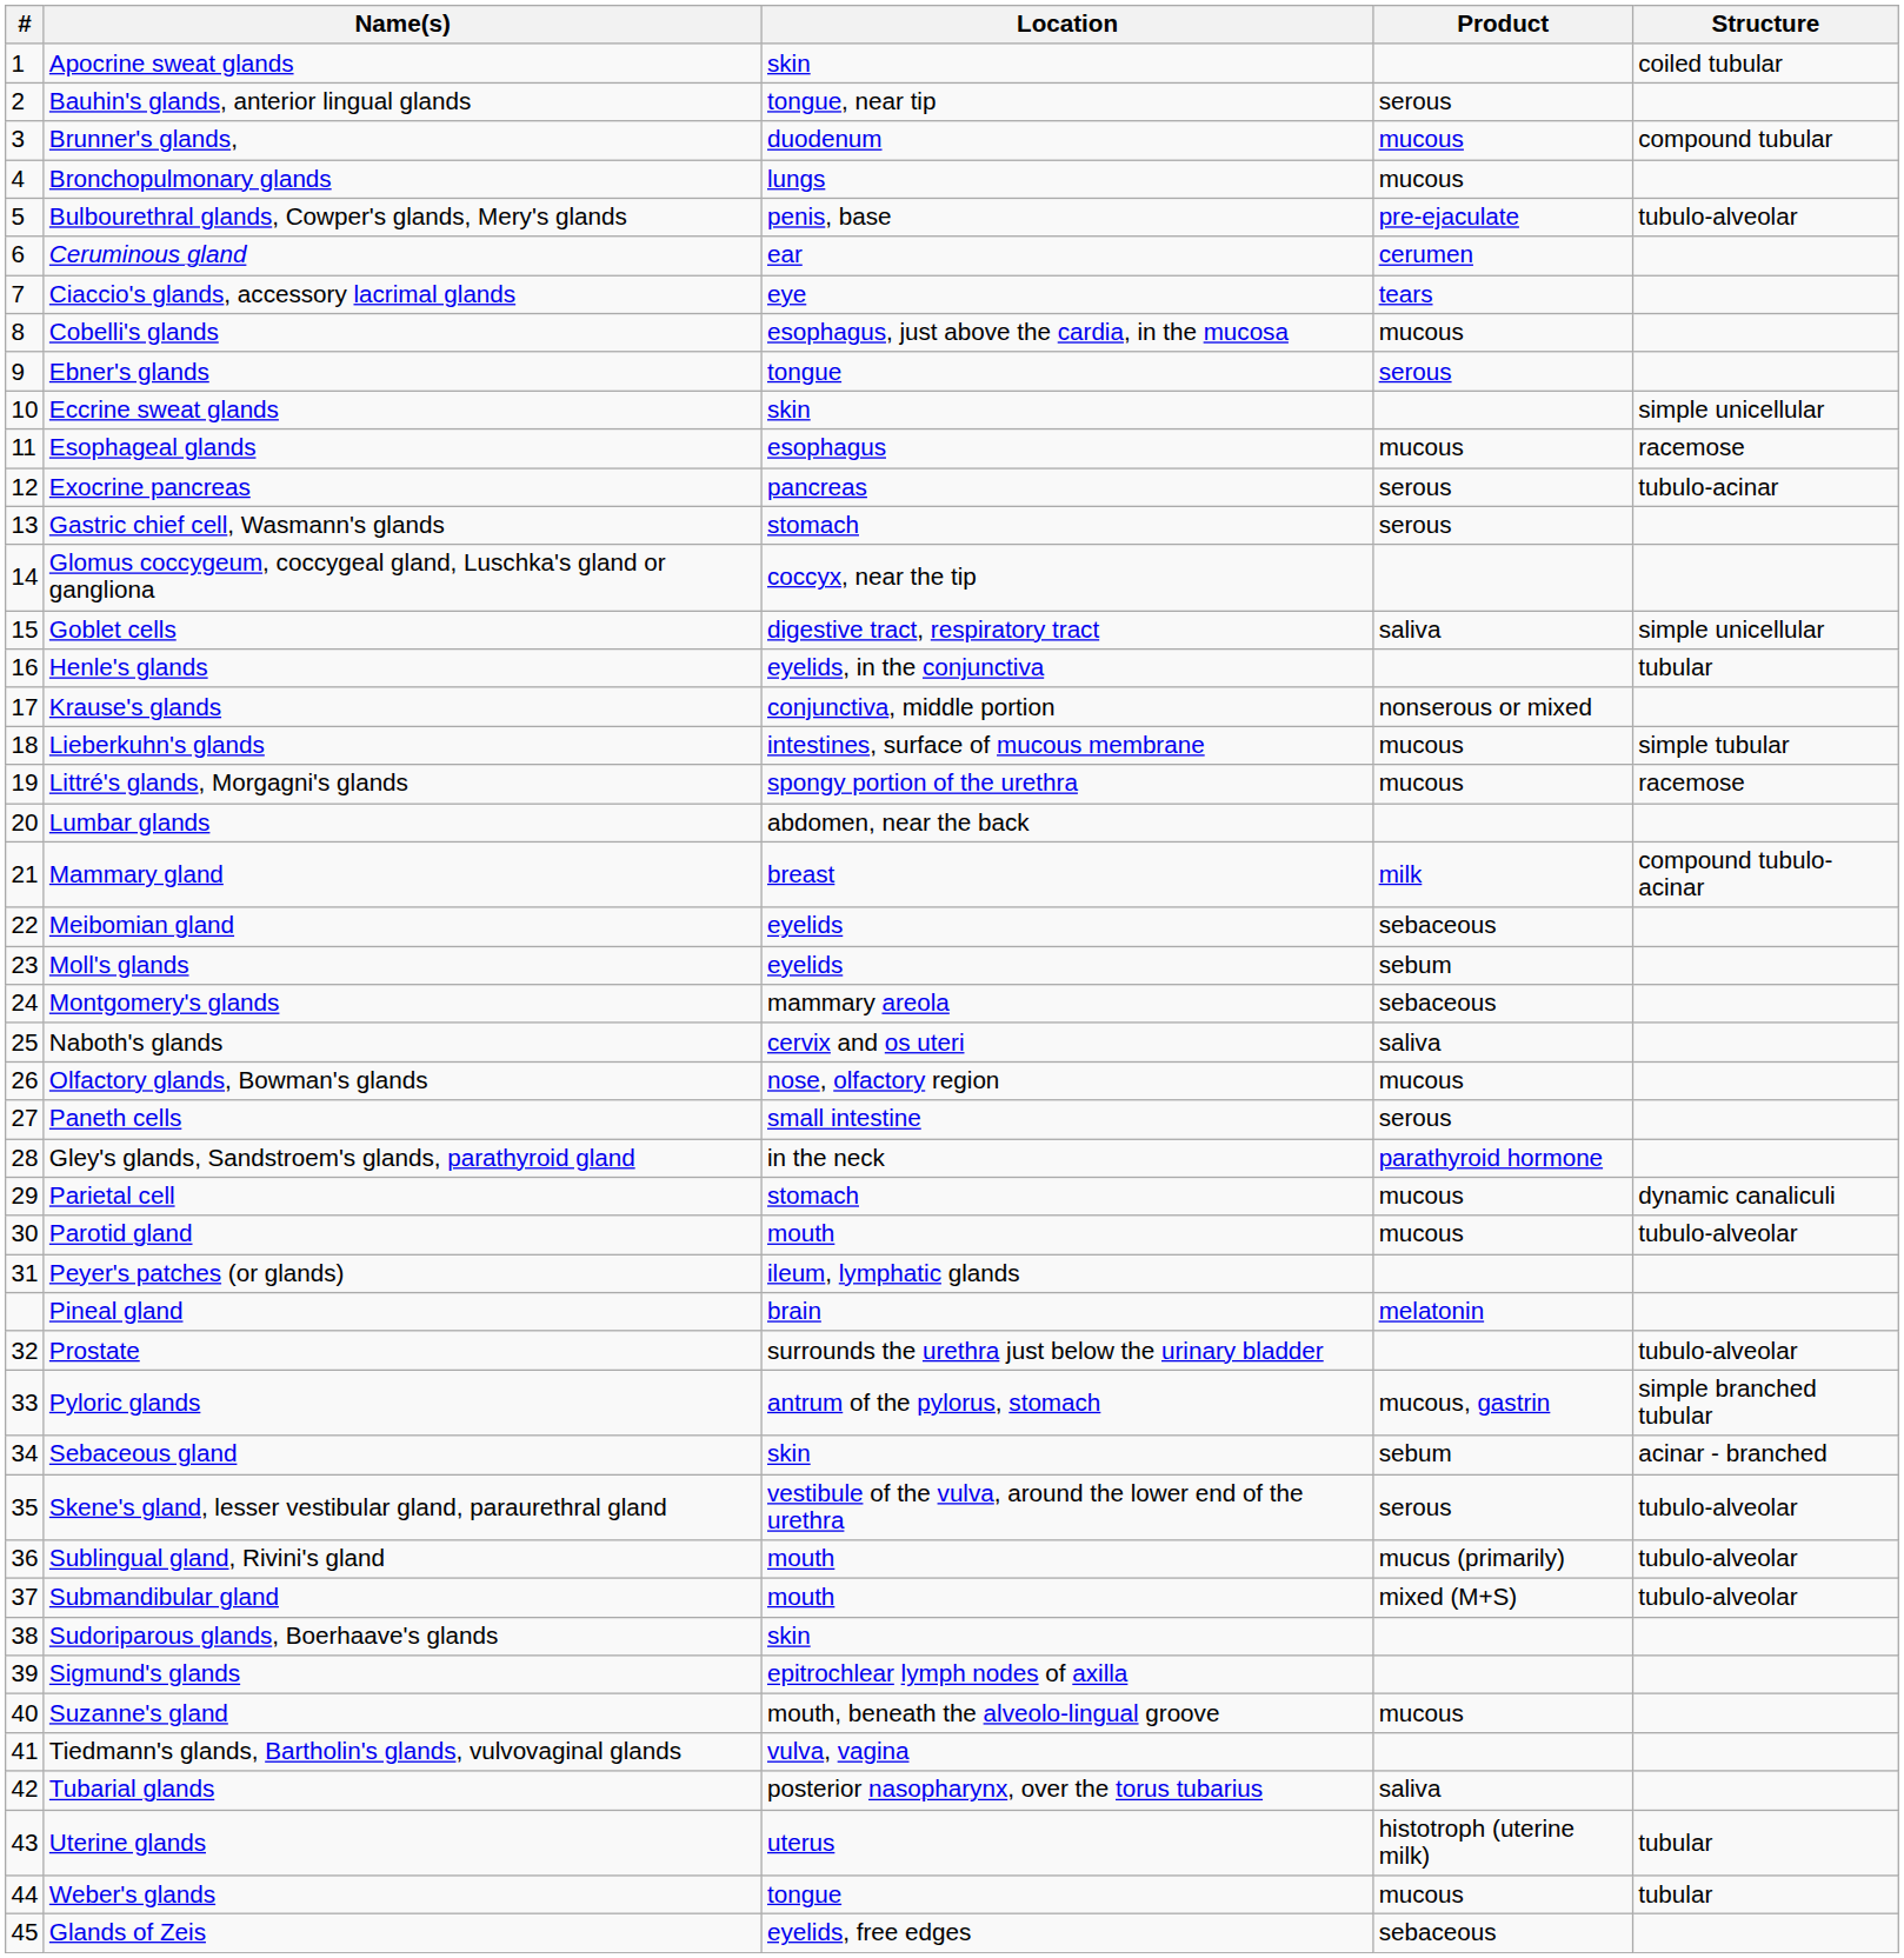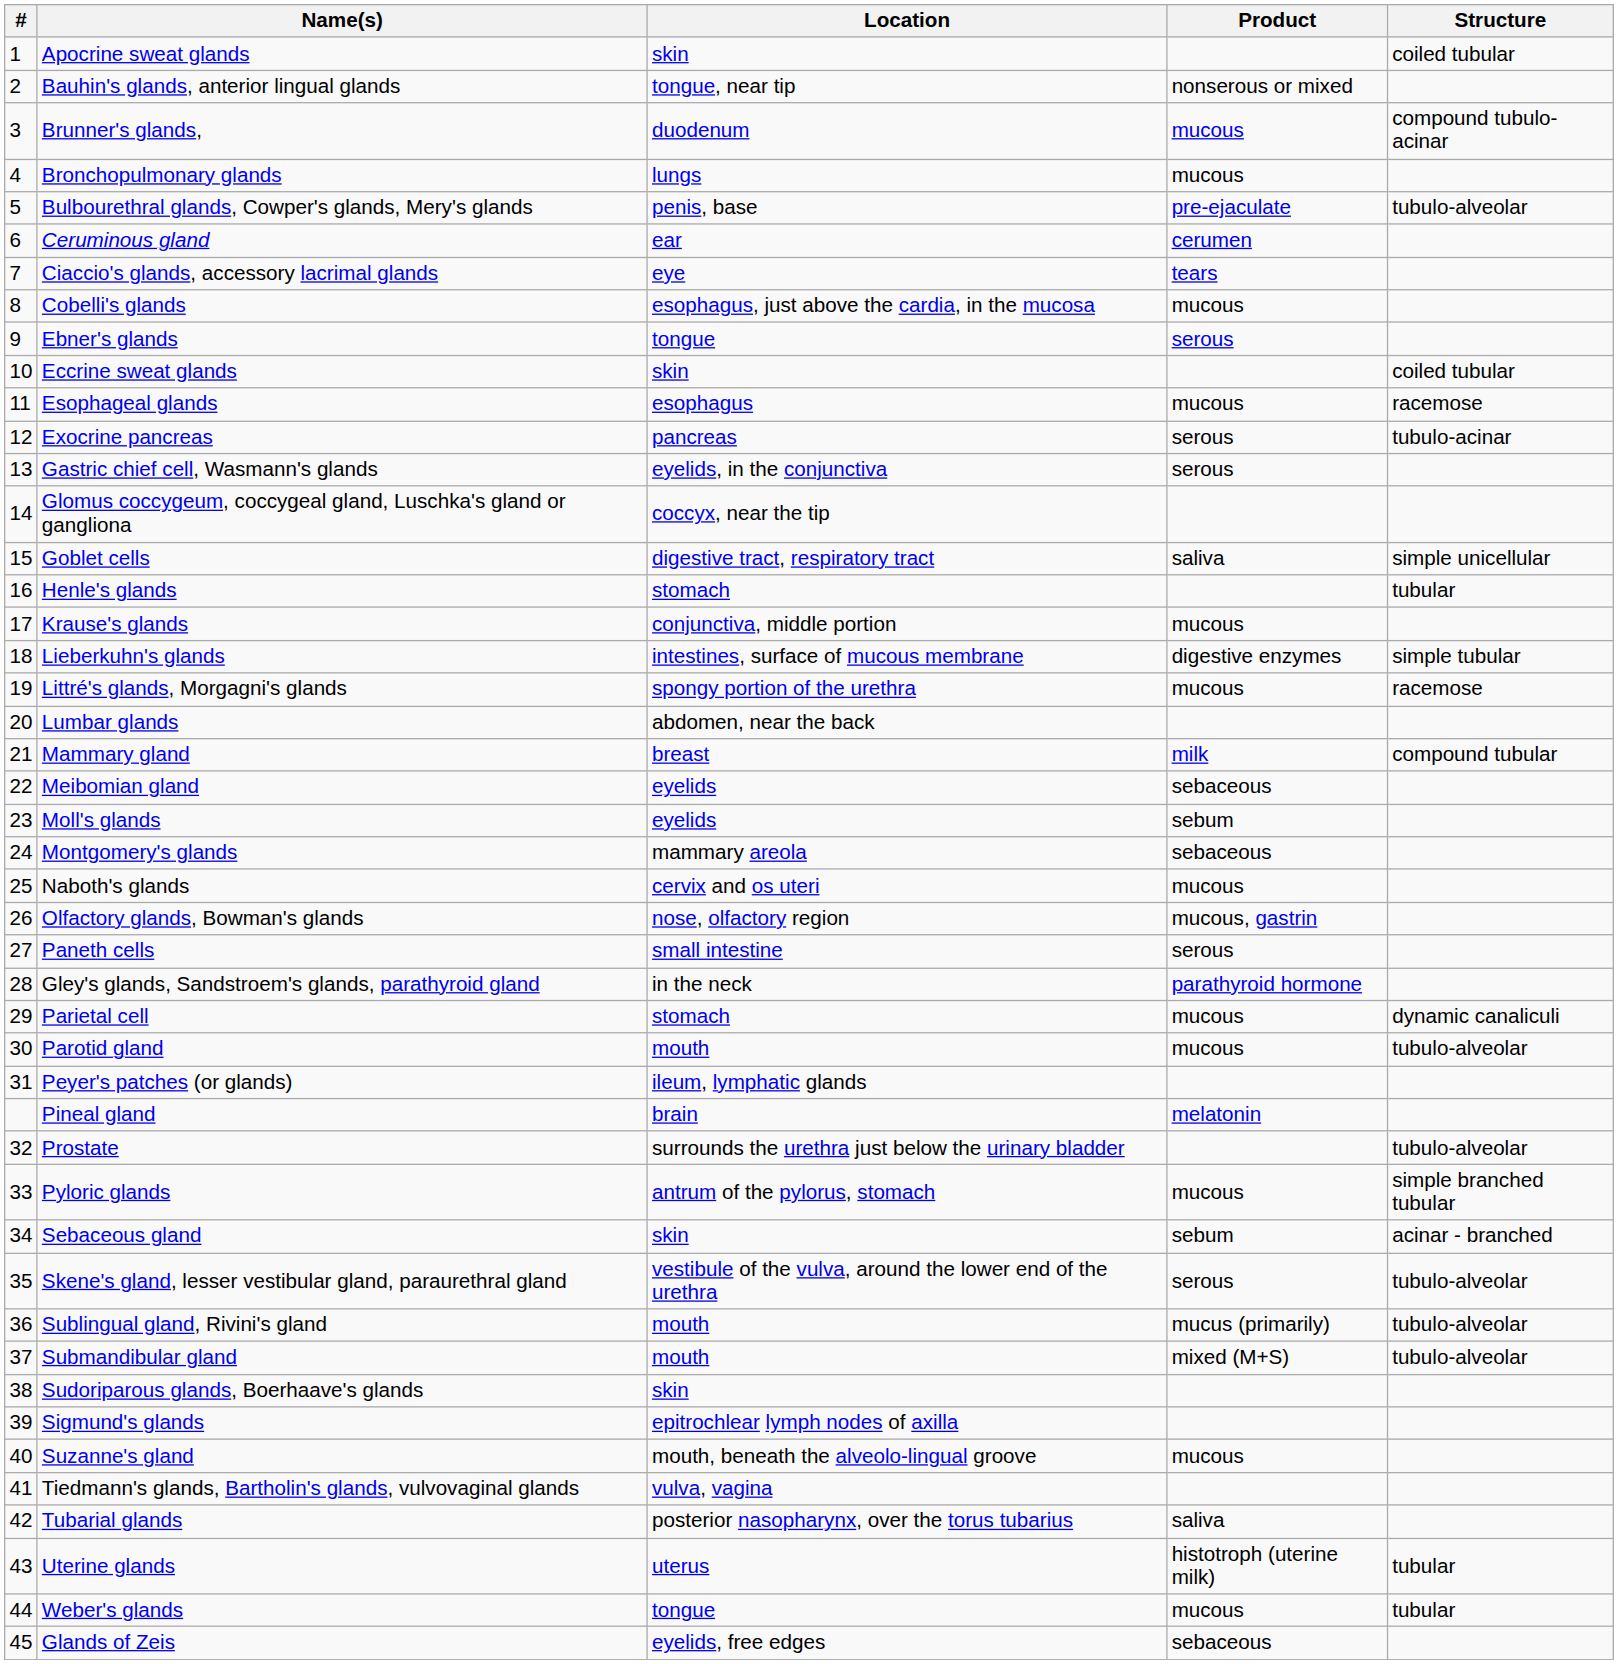Bauhin's glands, anterior lingual glands | Product: serous -> nonserous or mixed
Brunner's glands, | Structure: compound tubular -> compound tubulo-acinar
Eccrine sweat glands | Structure: simple unicellular -> coiled tubular
Gastric chief cell, Wasmann's glands | Location: stomach -> eyelids, in the conjunctiva
Henle's glands | Location: eyelids, in the conjunctiva -> stomach
Krause's glands | Product: nonserous or mixed -> mucous
Lieberkuhn's glands | Product: mucous -> digestive enzymes
Mammary gland | Structure: compound tubulo-acinar -> compound tubular
Naboth's glands | Product: saliva -> mucous
Olfactory glands, Bowman's glands | Product: mucous -> mucous, gastrin
Pyloric glands | Product: mucous, gastrin -> mucous
